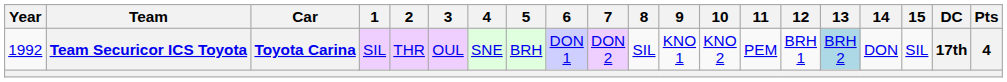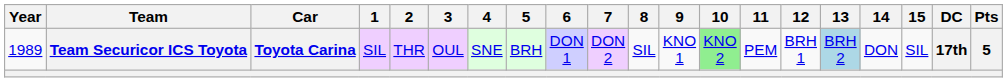Team Securicor ICS Toyota | Year: 1992 -> 1989
Team Securicor ICS Toyota | 10: no background -> lightgreen background
Team Securicor ICS Toyota | Pts: 4 -> 5
